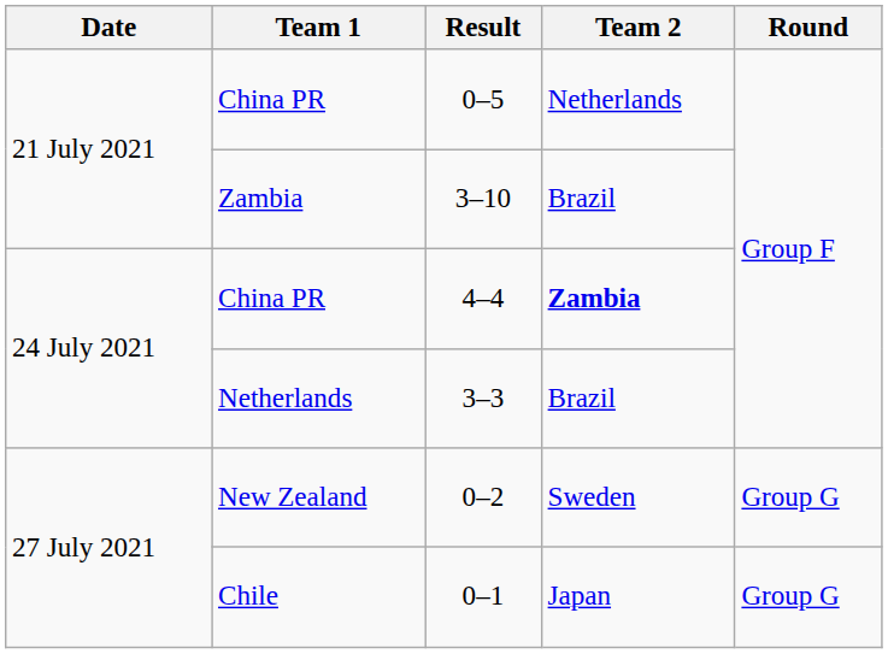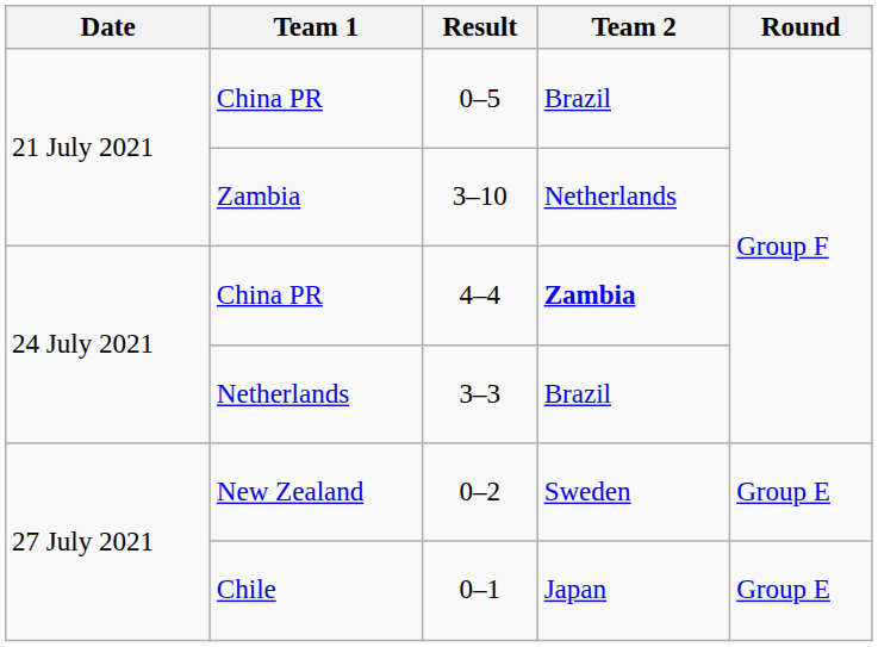0–5 | Team 2: Netherlands -> Brazil
3–10 | Team 2: Brazil -> Netherlands
0–2 | Round: Group G -> Group E
0–1 | Round: Group G -> Group E
